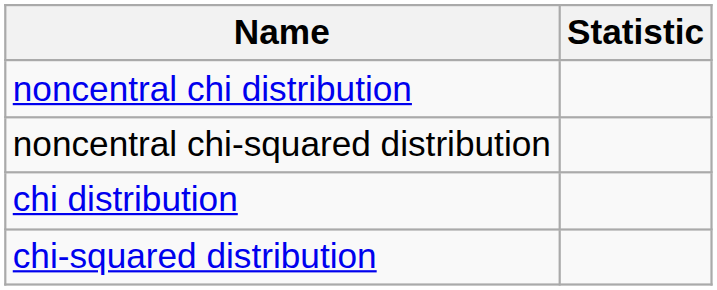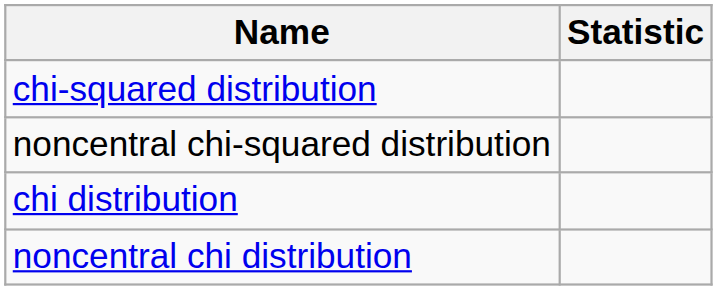rows swapped: chi-squared distribution <-> noncentral chi distribution
